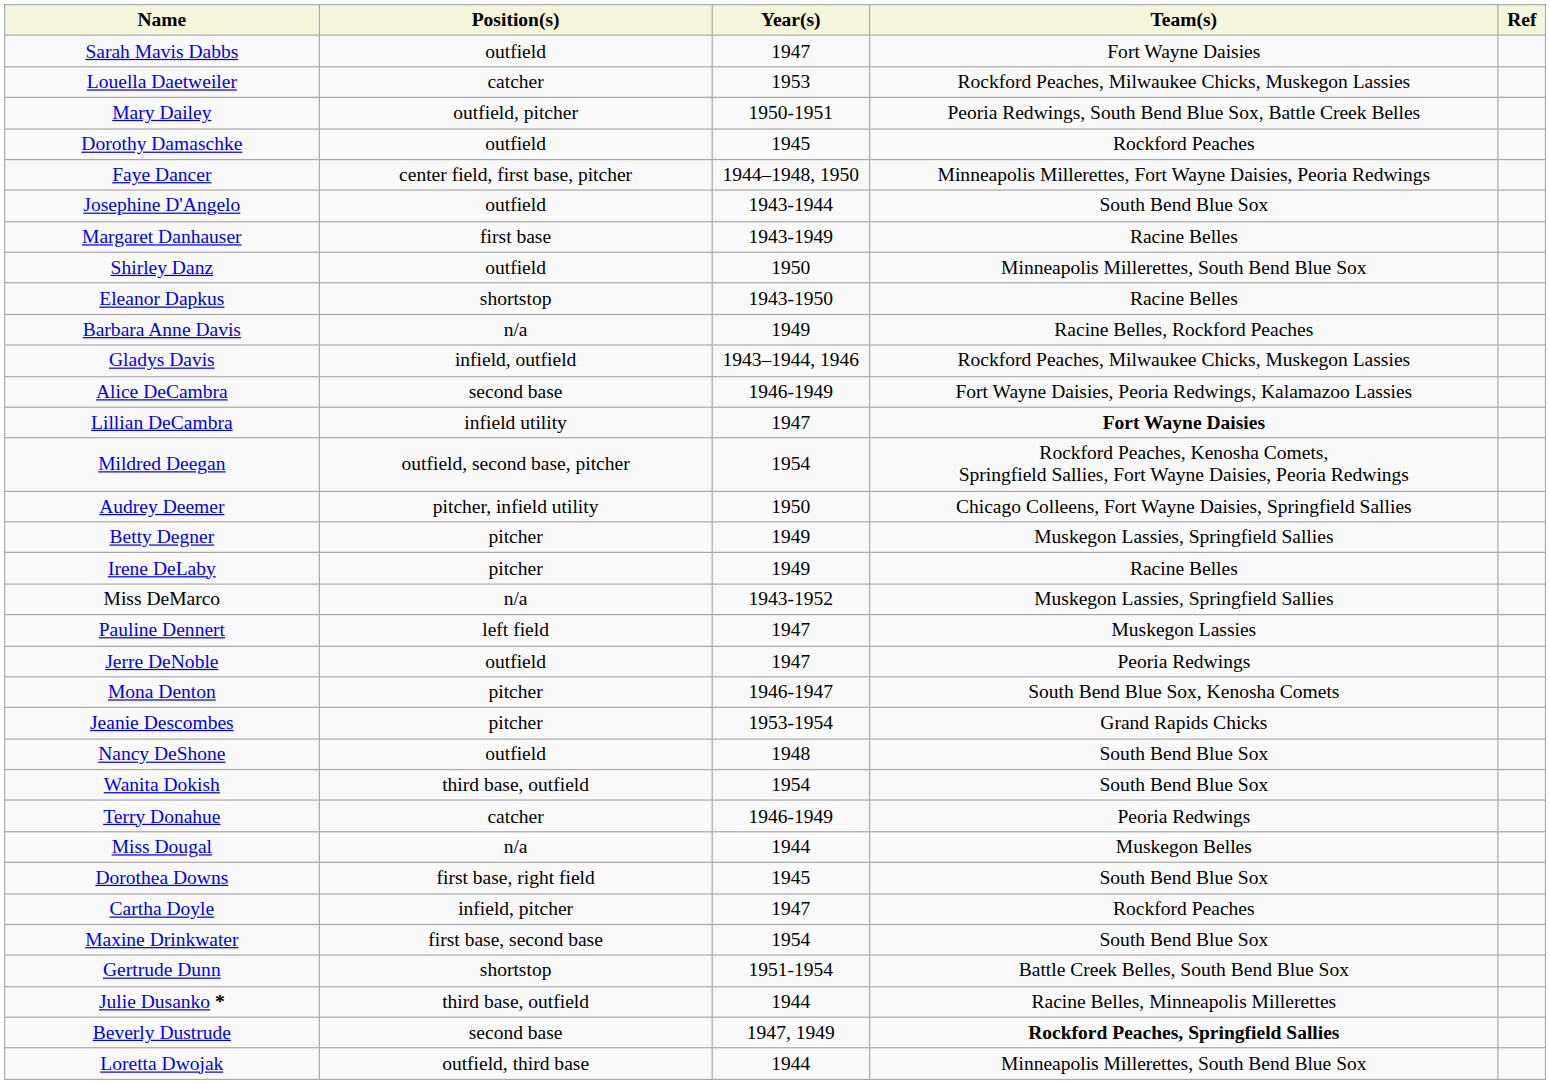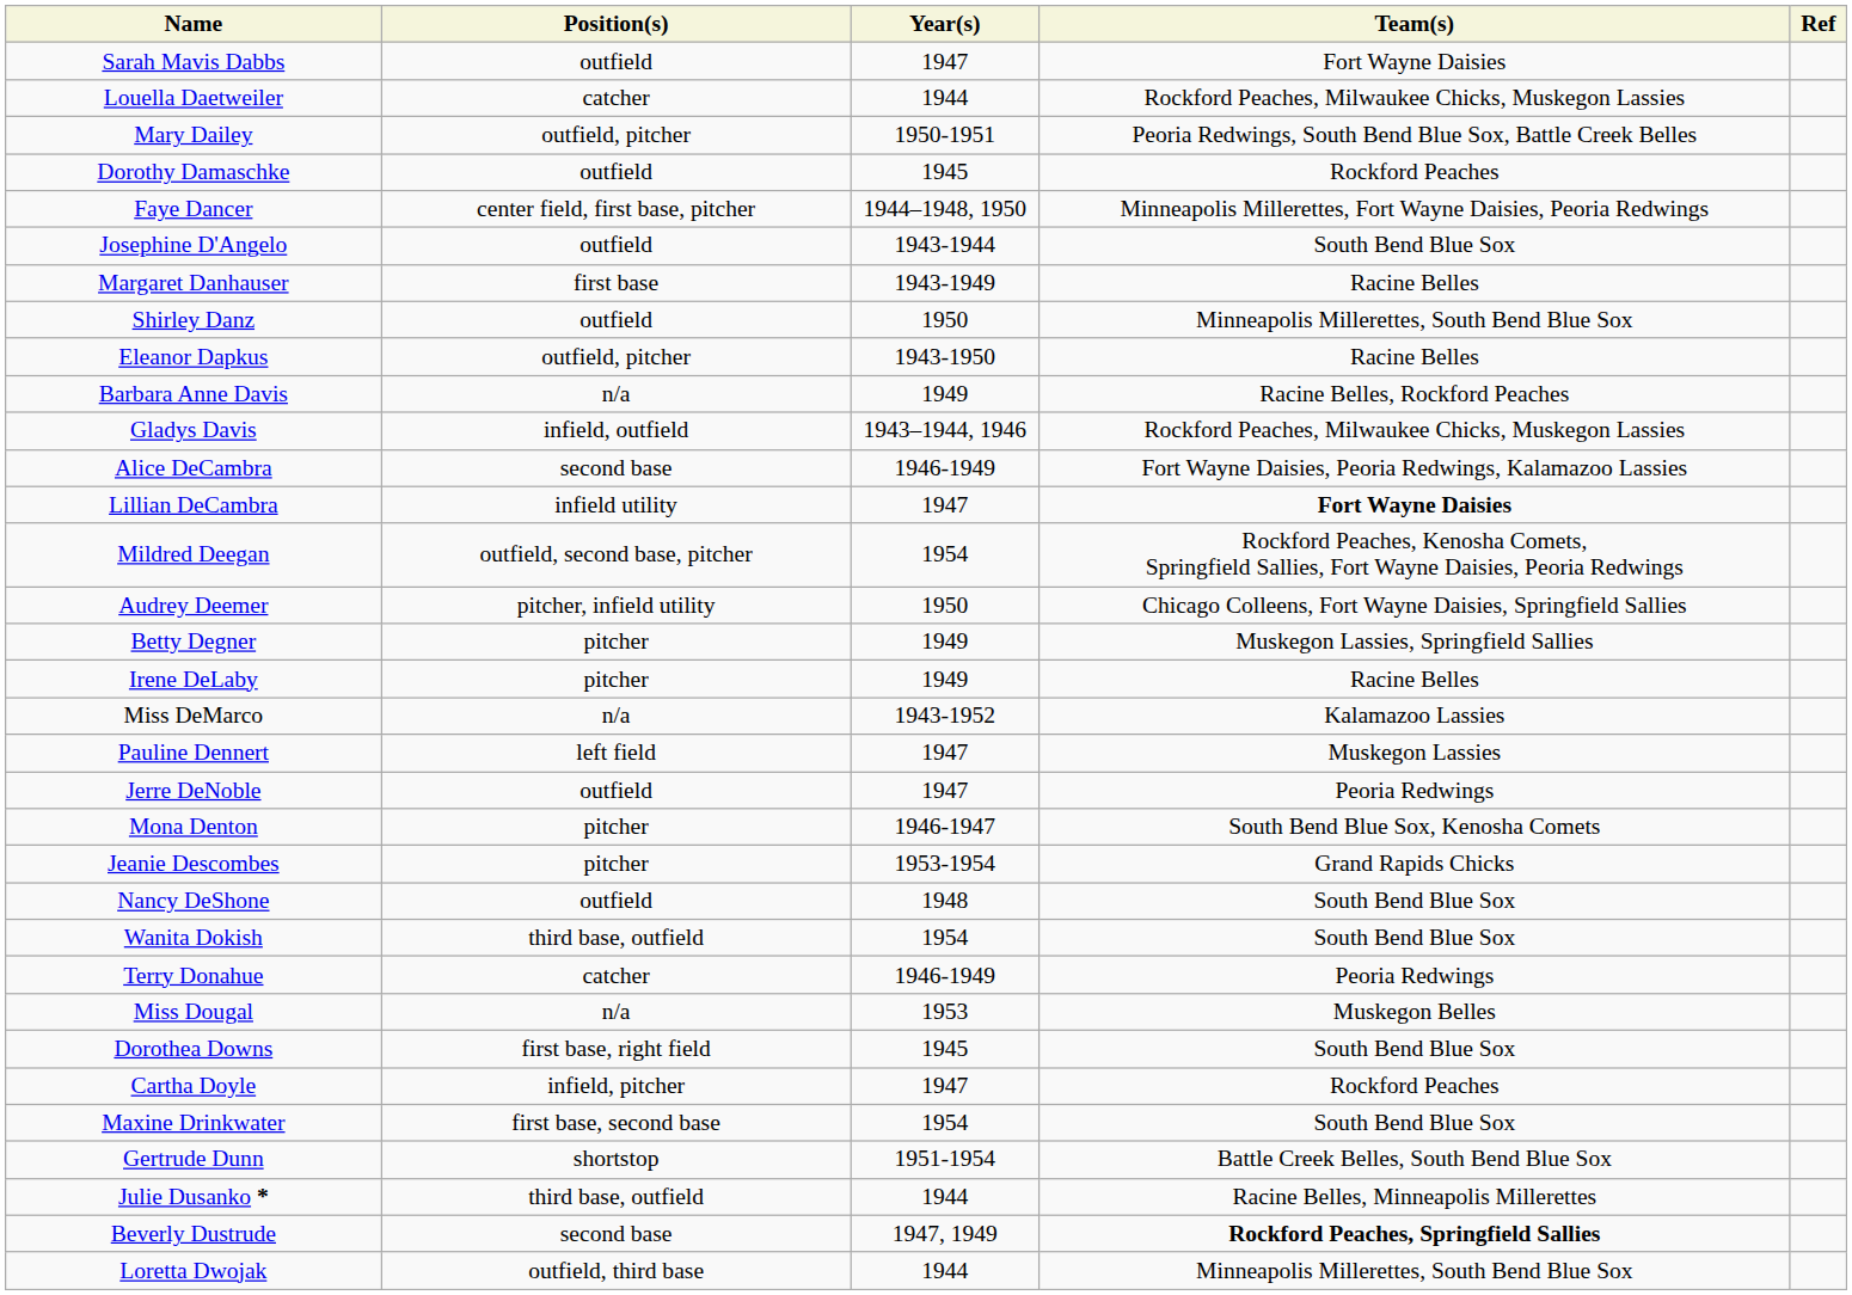Louella Daetweiler | Year(s): 1953 -> 1944
Eleanor Dapkus | Position(s): shortstop -> outfield, pitcher
Miss DeMarco | Team(s): Muskegon Lassies, Springfield Sallies -> Kalamazoo Lassies
Miss Dougal | Year(s): 1944 -> 1953
